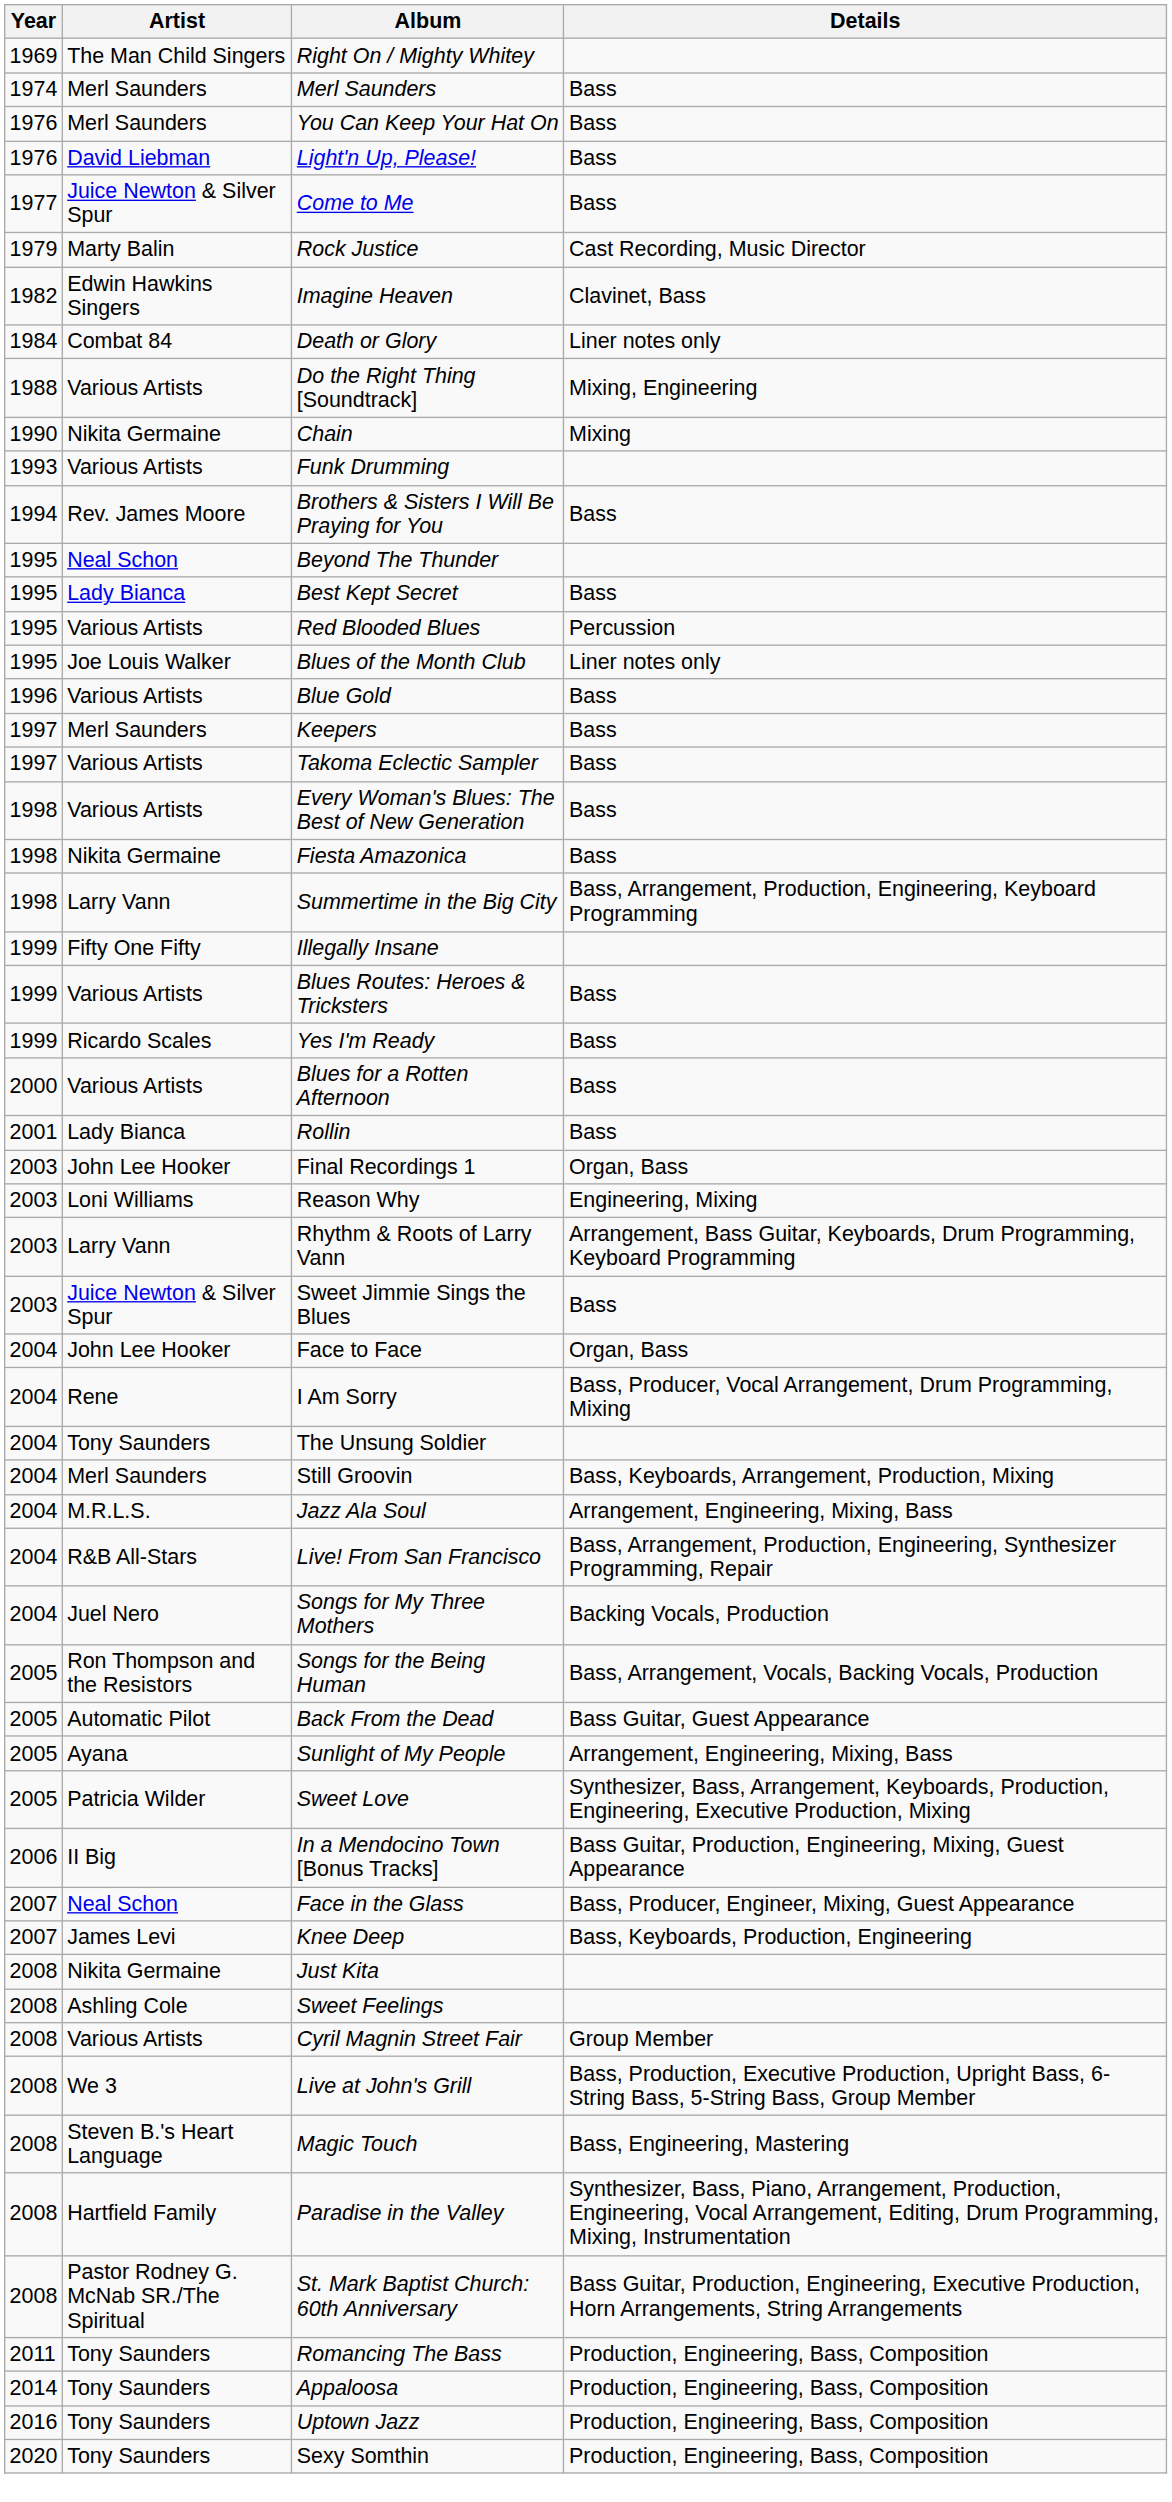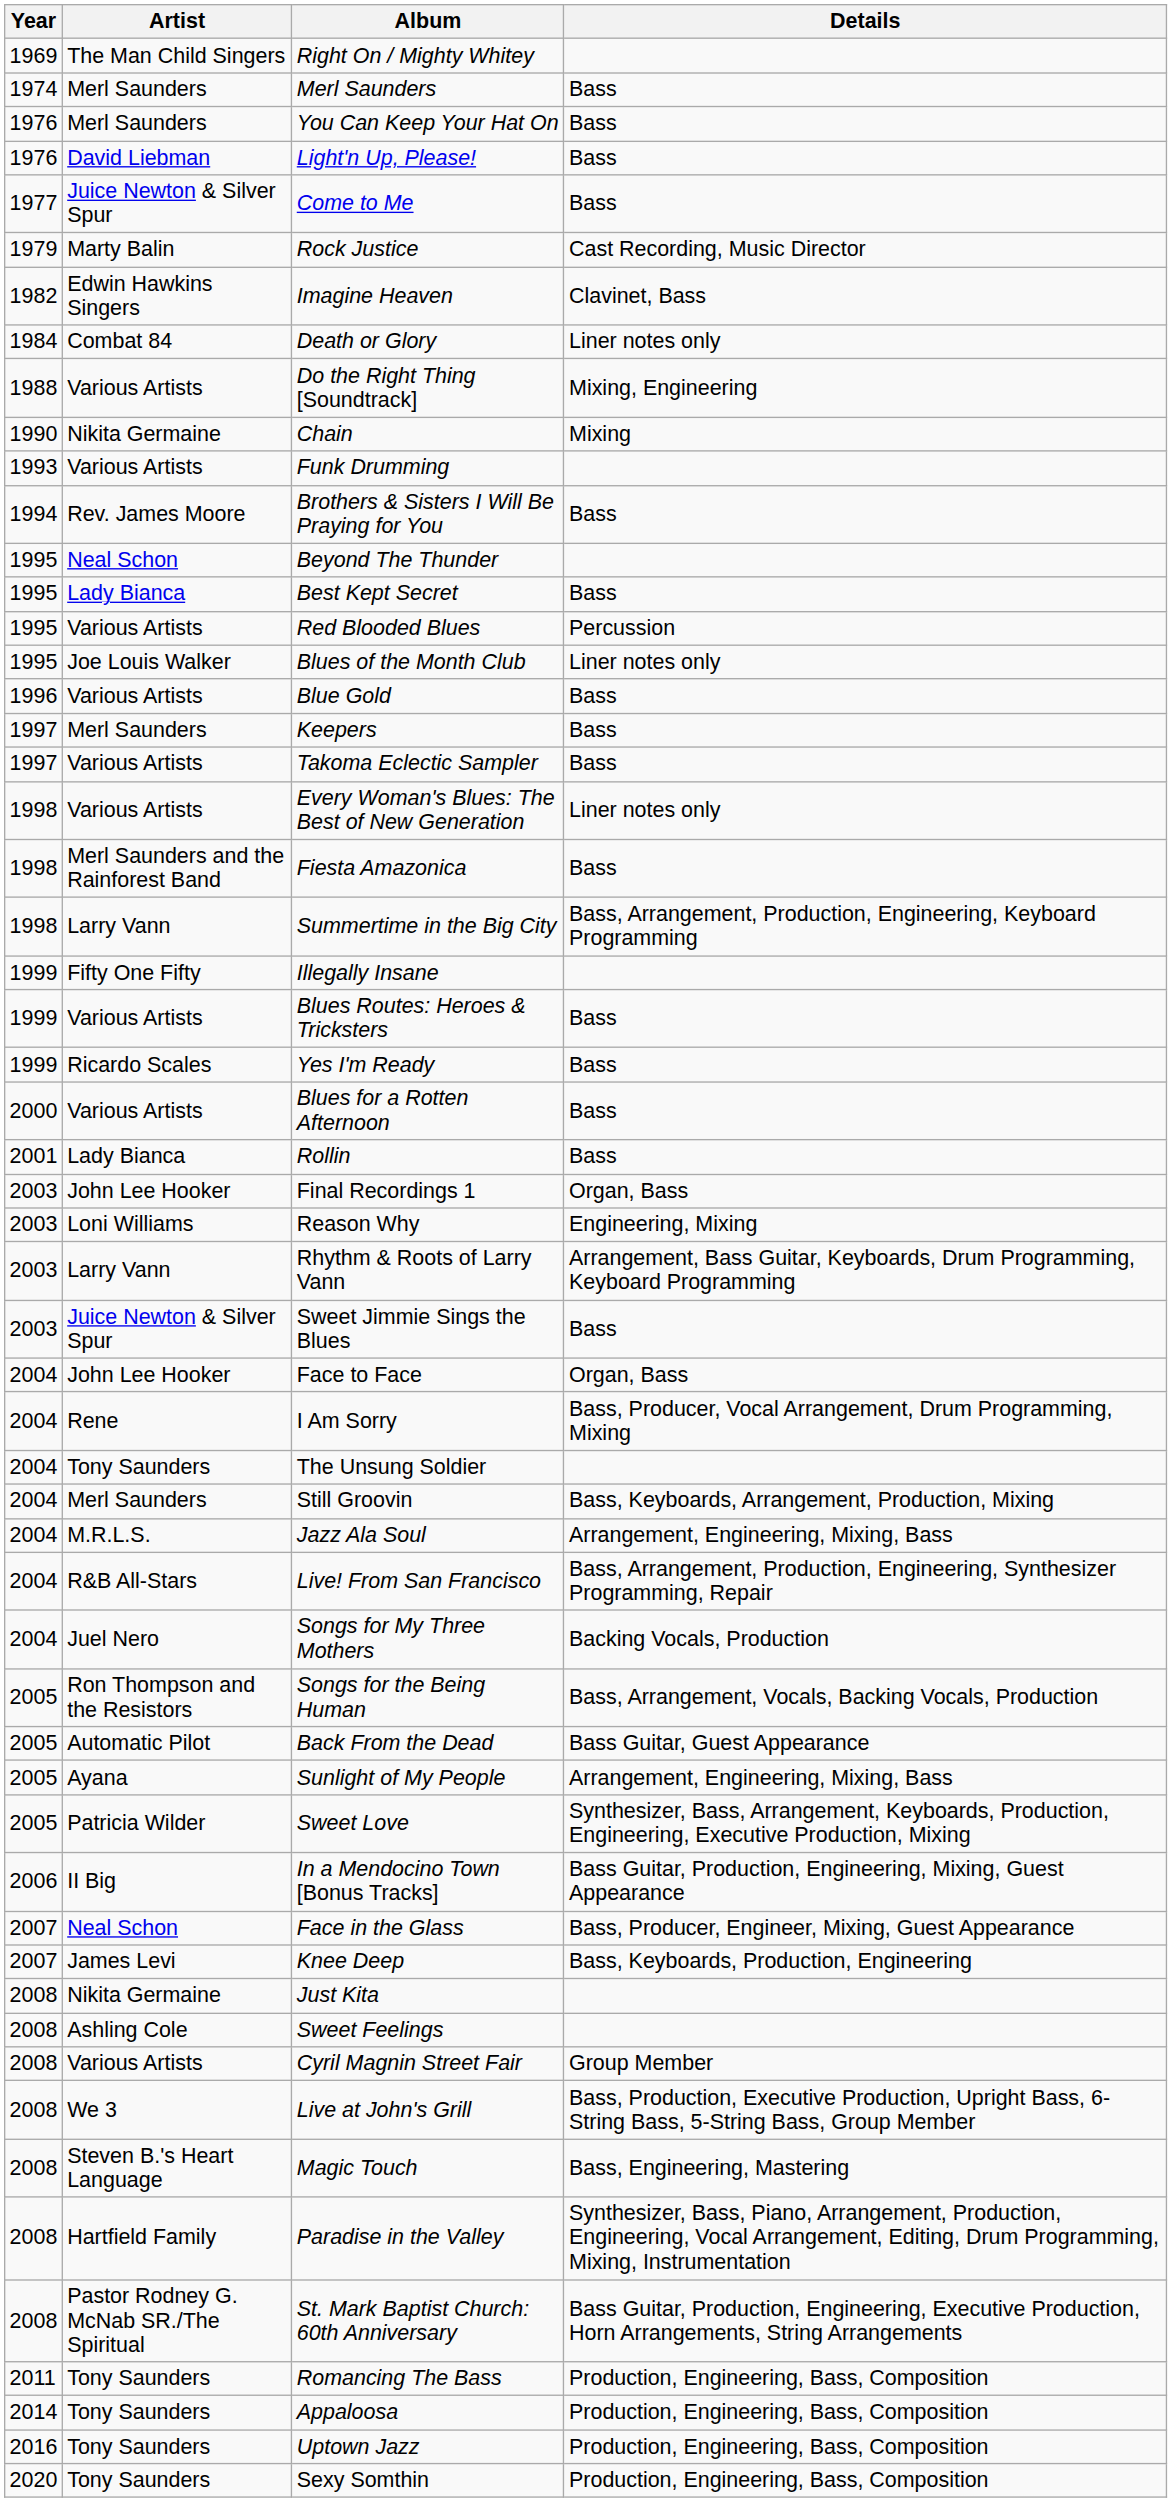Every Woman's Blues: The Best of New Generation | Details: Bass -> Liner notes only
Fiesta Amazonica | Artist: Nikita Germaine -> Merl Saunders and the Rainforest Band
